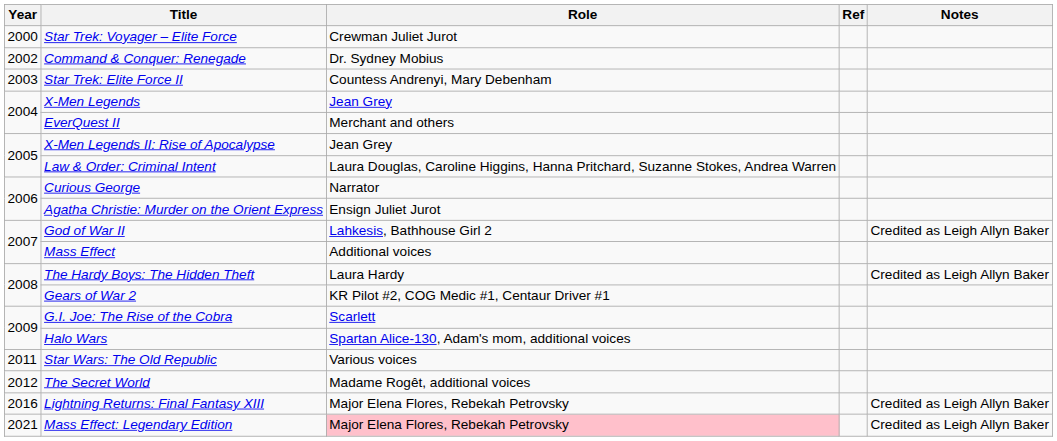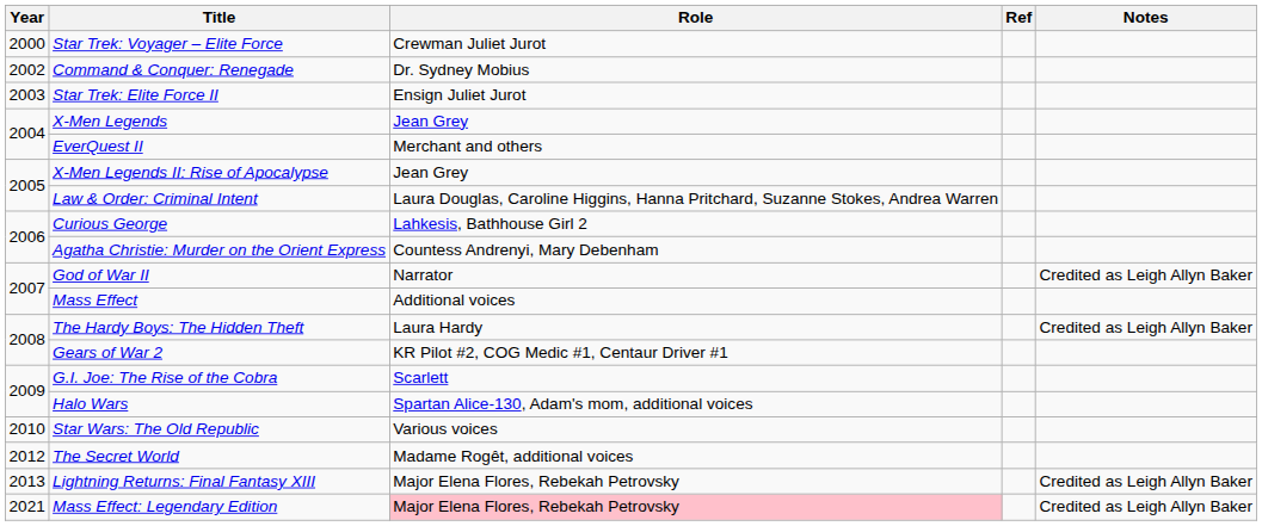Star Trek: Elite Force II | Role: Countess Andrenyi, Mary Debenham -> Ensign Juliet Jurot
Curious George | Role: Narrator -> Lahkesis, Bathhouse Girl 2
Agatha Christie: Murder on the Orient Express | Role: Ensign Juliet Jurot -> Countess Andrenyi, Mary Debenham
God of War II | Role: Lahkesis, Bathhouse Girl 2 -> Narrator
Star Wars: The Old Republic | Year: 2011 -> 2010
Lightning Returns: Final Fantasy XIII | Year: 2016 -> 2013
